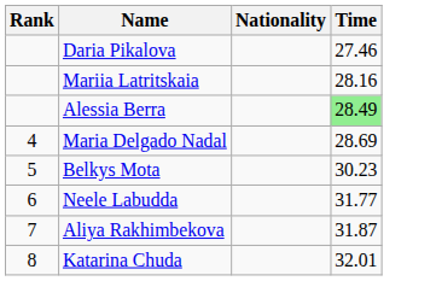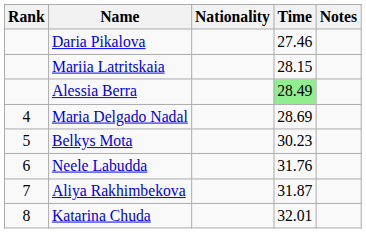+ column: Notes
Mariia Latritskaia | Time: 28.16 -> 28.15
Neele Labudda | Time: 31.77 -> 31.76
